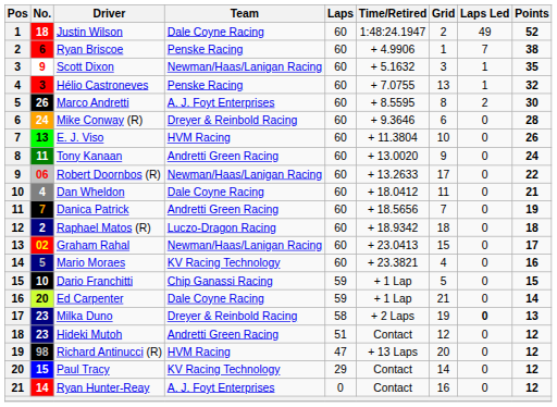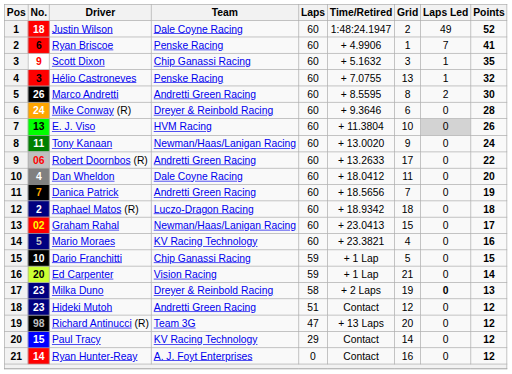Ryan Briscoe | Points: 38 -> 41
Scott Dixon | Team: Newman/Haas/Lanigan Racing -> Chip Ganassi Racing
Marco Andretti | Team: A. J. Foyt Enterprises -> Andretti Green Racing
E. J. Viso | Laps Led: no background -> lightgrey background
Tony Kanaan | Team: Andretti Green Racing -> Newman/Haas/Lanigan Racing
Robert Doornbos (R) | Team: Newman/Haas/Lanigan Racing -> Andretti Green Racing
Dan Wheldon | Points: 21 -> 20
Ed Carpenter | Team: Dale Coyne Racing -> Vision Racing
Richard Antinucci (R) | Team: HVM Racing -> Team 3G
